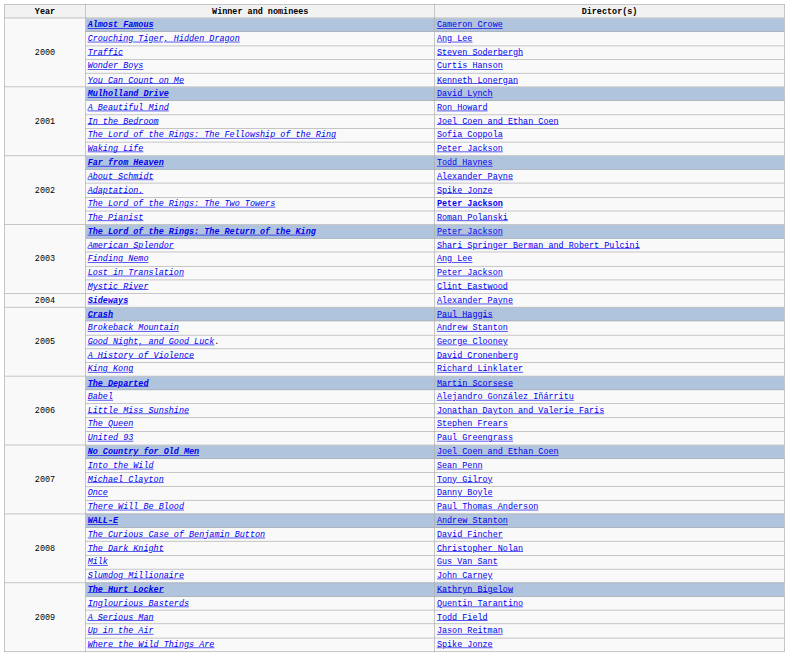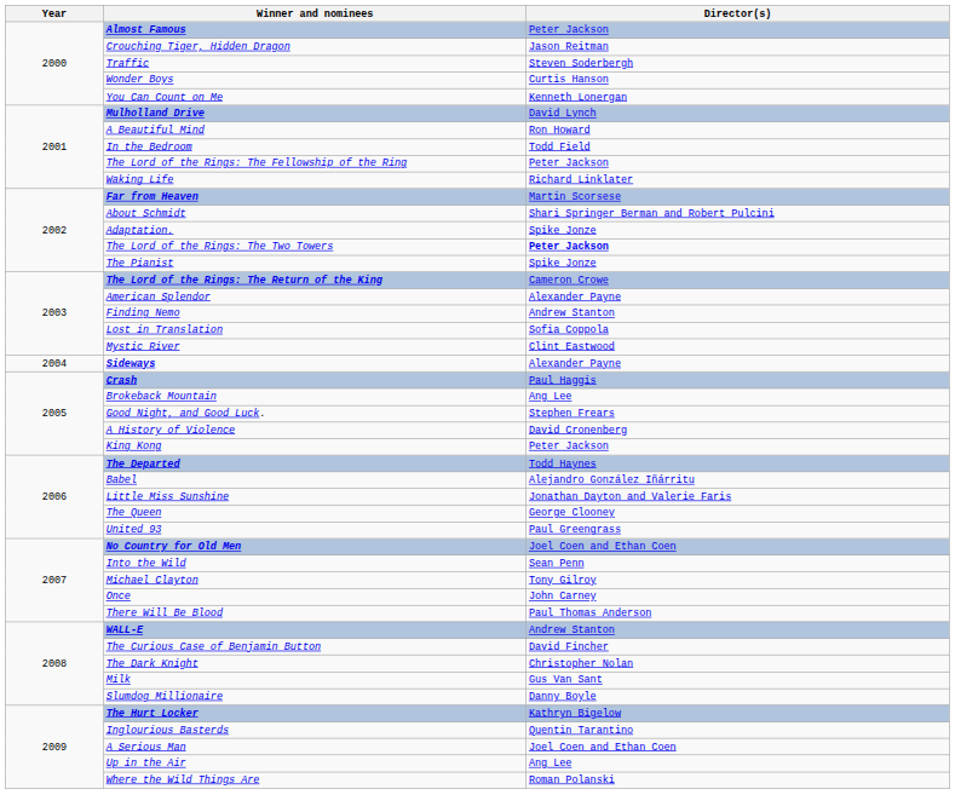Almost Famous | Director(s): Cameron Crowe -> Peter Jackson
Crouching Tiger, Hidden Dragon | Director(s): Ang Lee -> Jason Reitman
In the Bedroom | Director(s): Joel Coen and Ethan Coen -> Todd Field
The Lord of the Rings: The Fellowship of the Ring | Director(s): Sofia Coppola -> Peter Jackson
Waking Life | Director(s): Peter Jackson -> Richard Linklater
Far from Heaven | Director(s): Todd Haynes -> Martin Scorsese
About Schmidt | Director(s): Alexander Payne -> Shari Springer Berman and Robert Pulcini
The Pianist | Director(s): Roman Polanski -> Spike Jonze
The Lord of the Rings: The Return of the King | Director(s): Peter Jackson -> Cameron Crowe
American Splendor | Director(s): Shari Springer Berman and Robert Pulcini -> Alexander Payne
Finding Nemo | Director(s): Ang Lee -> Andrew Stanton
Lost in Translation | Director(s): Peter Jackson -> Sofia Coppola
Brokeback Mountain | Director(s): Andrew Stanton -> Ang Lee
Good Night, and Good Luck. | Director(s): George Clooney -> Stephen Frears
King Kong | Director(s): Richard Linklater -> Peter Jackson
The Departed | Director(s): Martin Scorsese -> Todd Haynes
The Queen | Director(s): Stephen Frears -> George Clooney
Once | Director(s): Danny Boyle -> John Carney
Slumdog Millionaire | Director(s): John Carney -> Danny Boyle
A Serious Man | Director(s): Todd Field -> Joel Coen and Ethan Coen
Up in the Air | Director(s): Jason Reitman -> Ang Lee
Where the Wild Things Are | Director(s): Spike Jonze -> Roman Polanski
